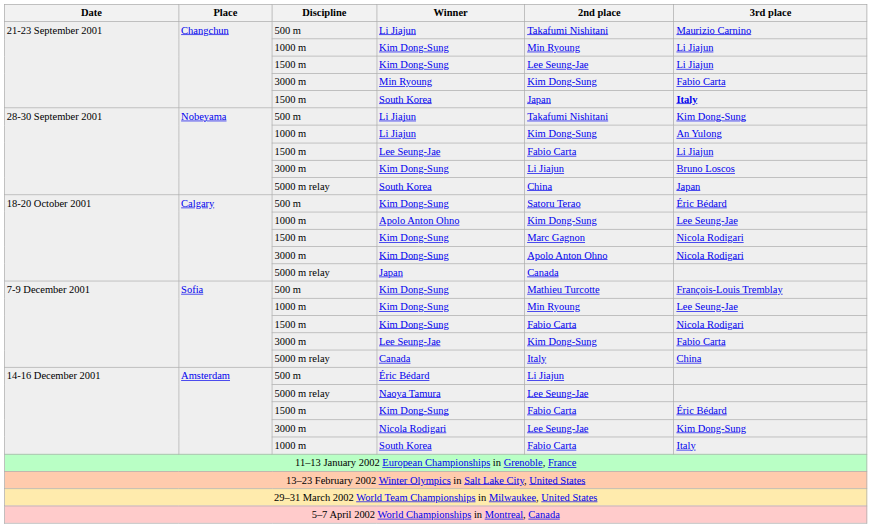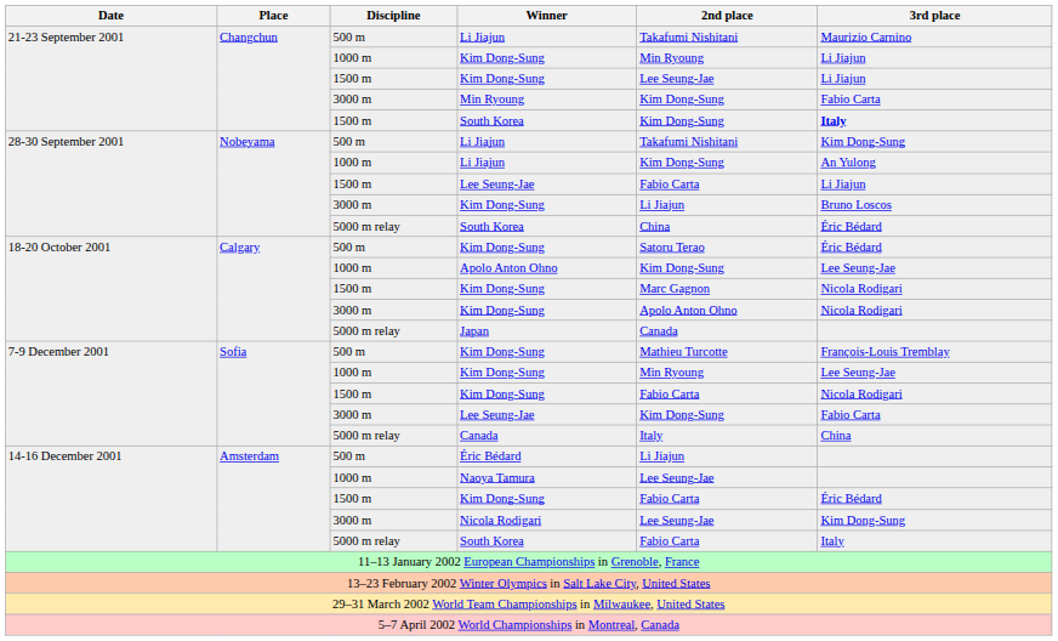21-23 September 2001 / South Korea | 2nd place: Japan -> Kim Dong-Sung
28-30 September 2001 / South Korea | 3rd place: Japan -> Éric Bédard
Naoya Tamura | Discipline: 5000 m relay -> 1000 m
14-16 December 2001 / South Korea | Discipline: 1000 m -> 5000 m relay
